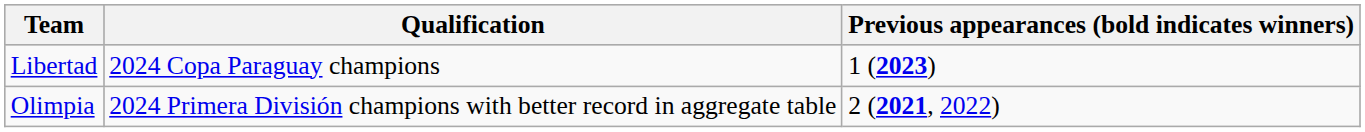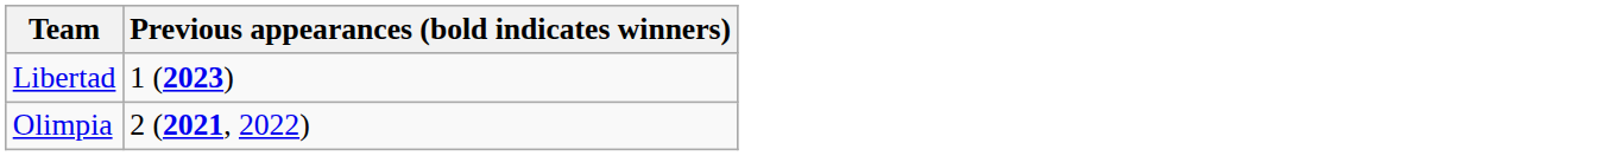- column: Qualification | 2024 Copa Paraguay champions | 2024 Primera División champions with better record in aggregate table
